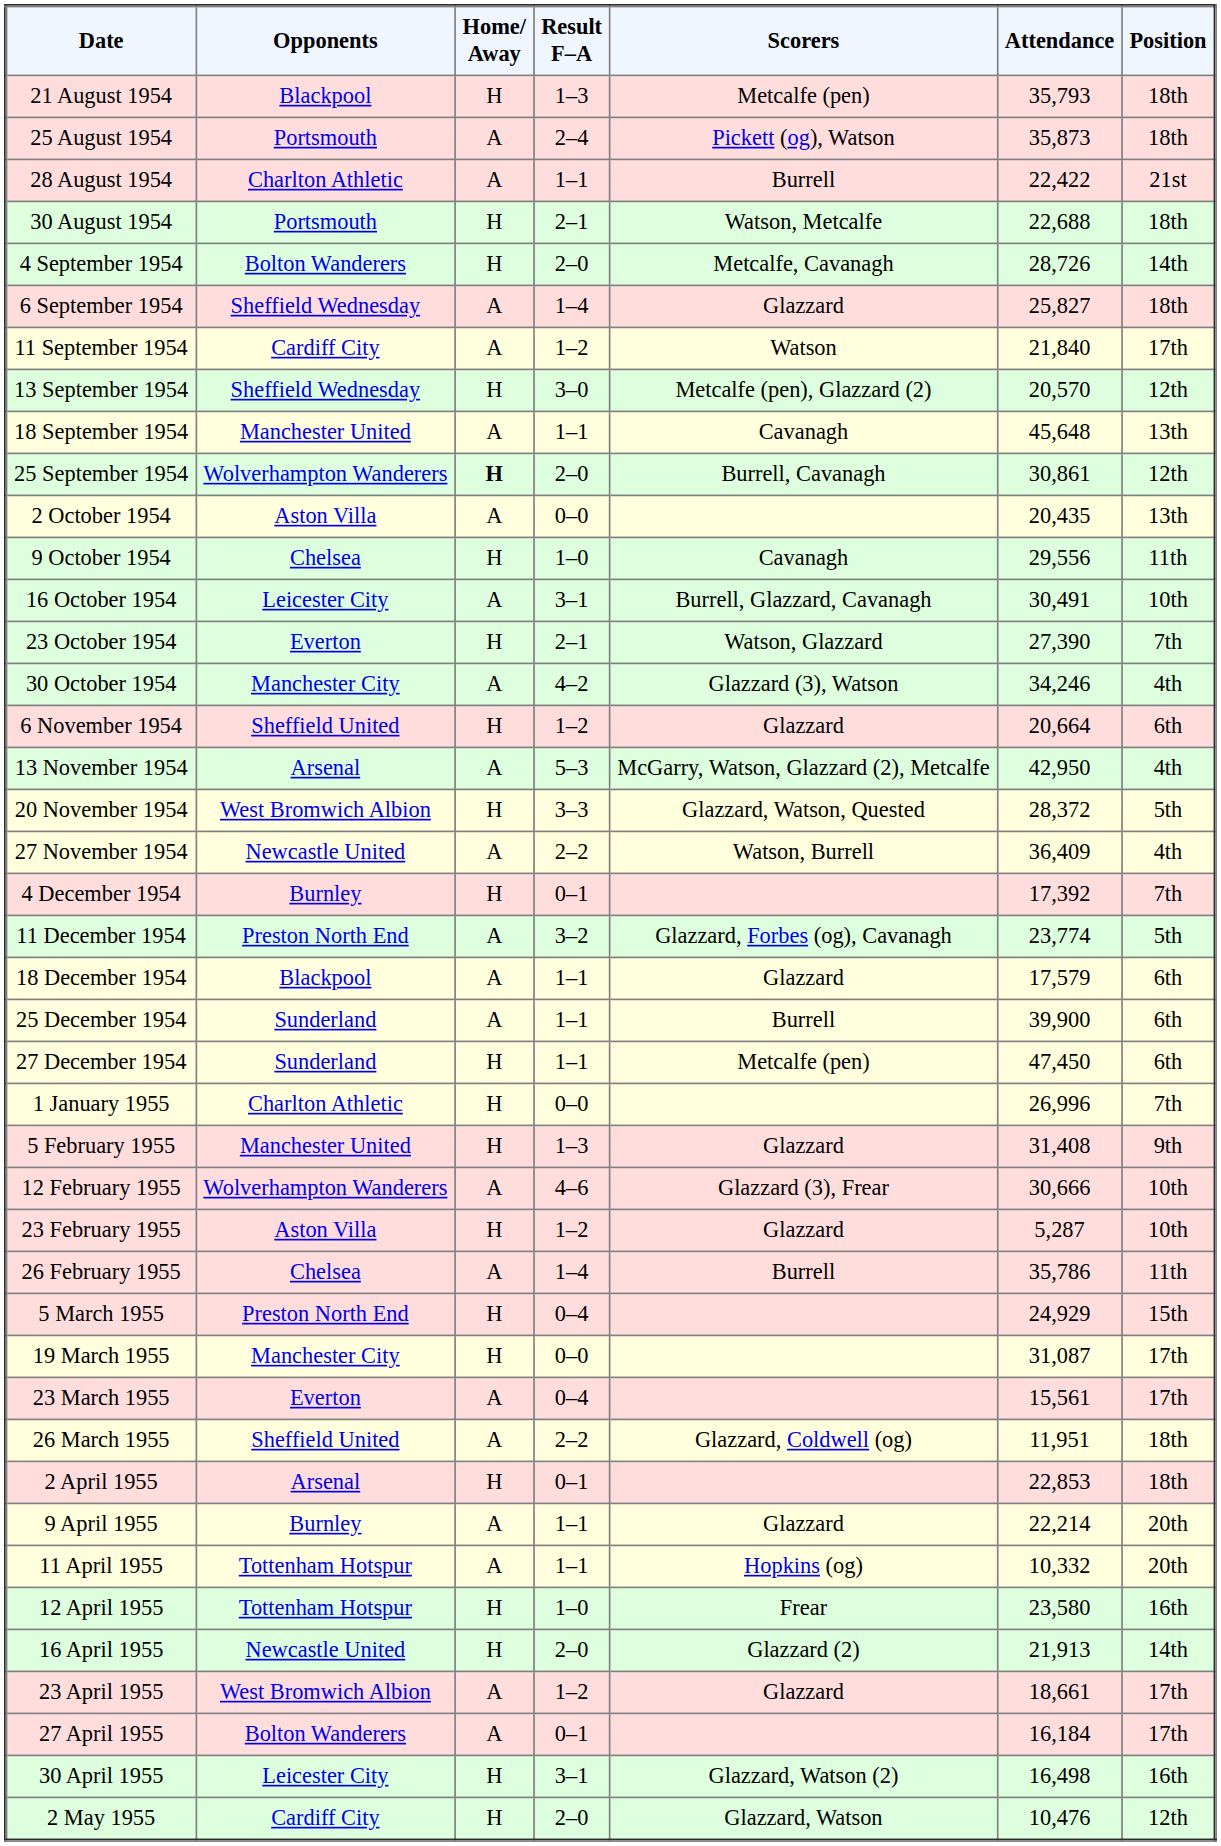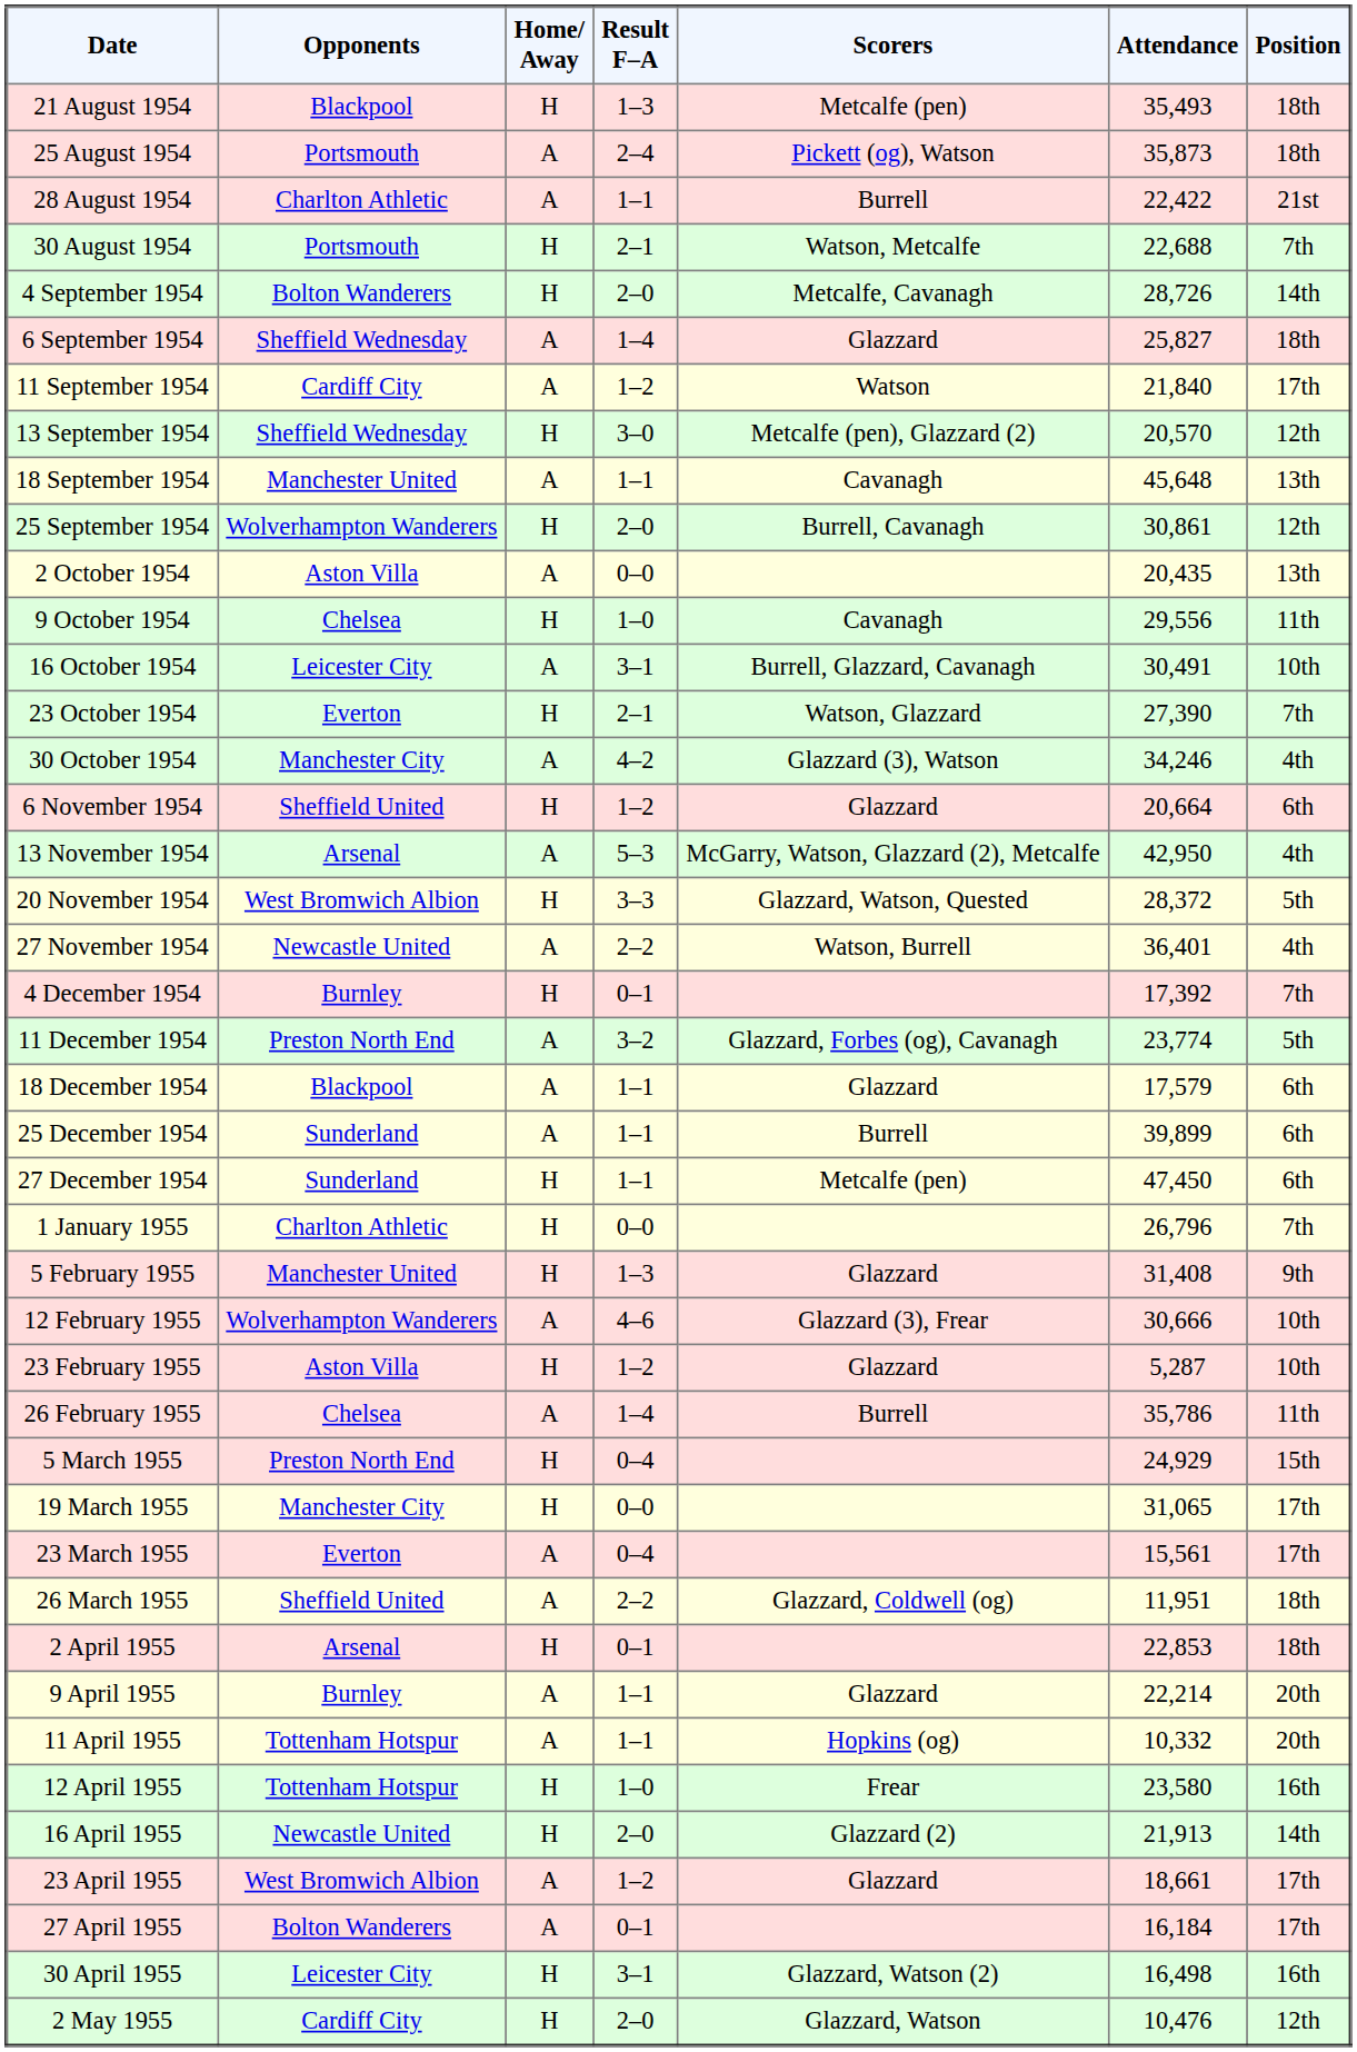21 August 1954 | Attendance: 35,793 -> 35,493
30 August 1954 | Position: 18th -> 7th
25 September 1954 | Home/ Away: bold -> normal
27 November 1954 | Attendance: 36,409 -> 36,401
25 December 1954 | Attendance: 39,900 -> 39,899
1 January 1955 | Attendance: 26,996 -> 26,796
19 March 1955 | Attendance: 31,087 -> 31,065
